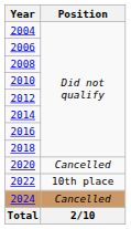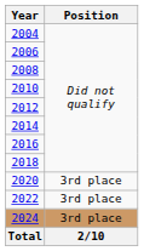2020 | Position: Cancelled -> 3rd place
2022 | Position: 10th place -> 3rd place
2024 | Position: Cancelled -> 3rd place
